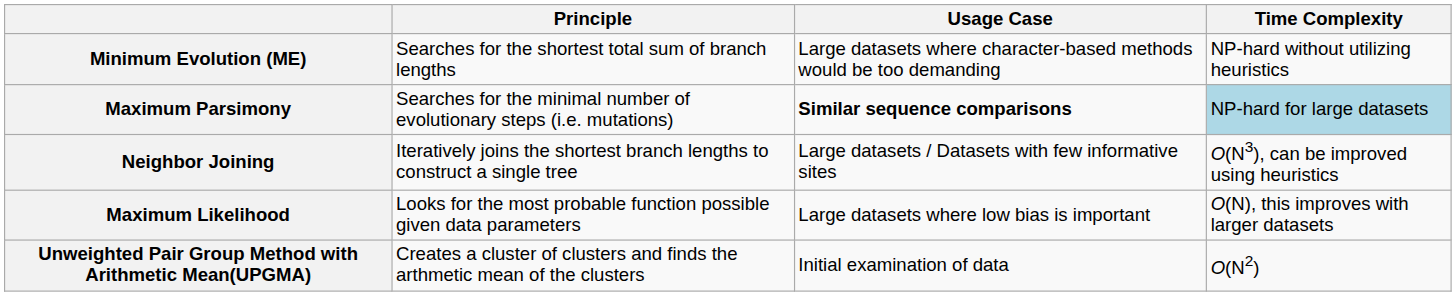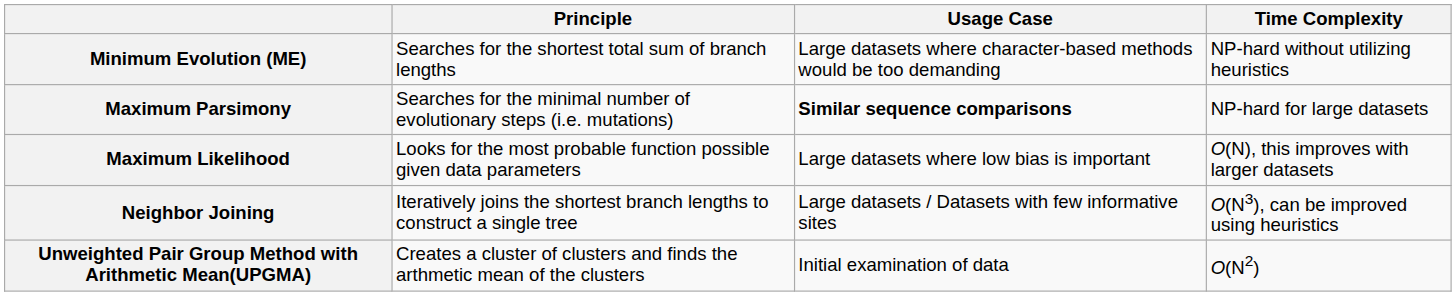Maximum Parsimony | Time Complexity: lightblue background -> no background
rows swapped: Neighbor Joining <-> Maximum Likelihood
